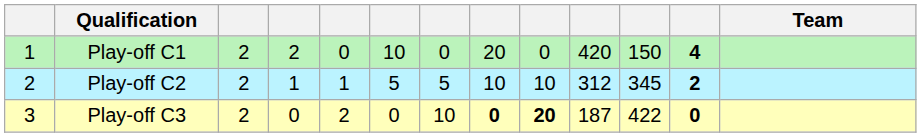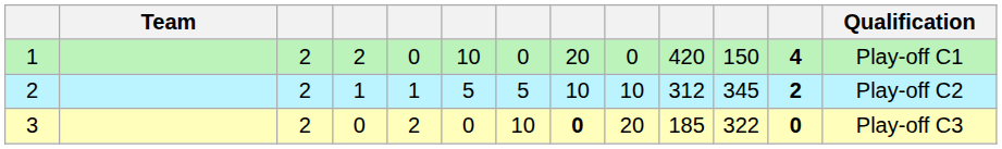columns swapped: Team <-> Qualification
3 | column 9: bold -> normal
3 | column 10: 187 -> 185
3 | column 11: 422 -> 322
